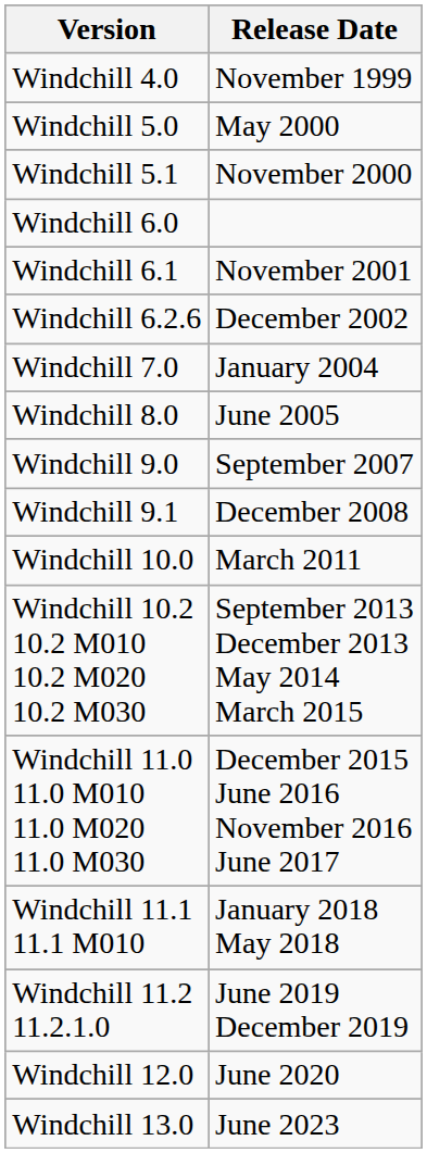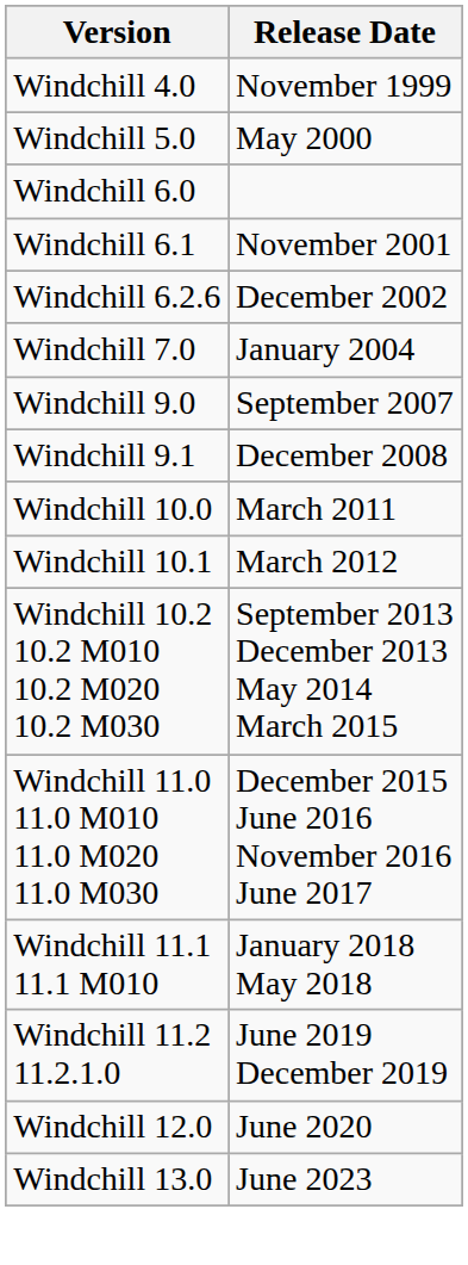- row: Windchill 5.1 | November 2000
- row: Windchill 8.0 | June 2005
+ row: Windchill 10.1 | March 2012
